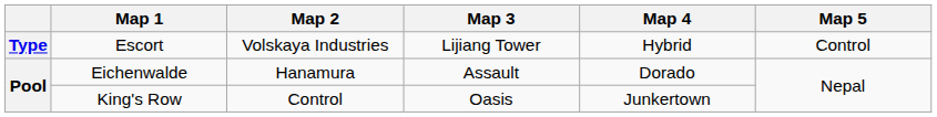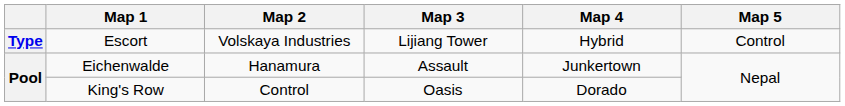Eichenwalde | Map 4: Dorado -> Junkertown
King's Row | Map 4: Junkertown -> Dorado
